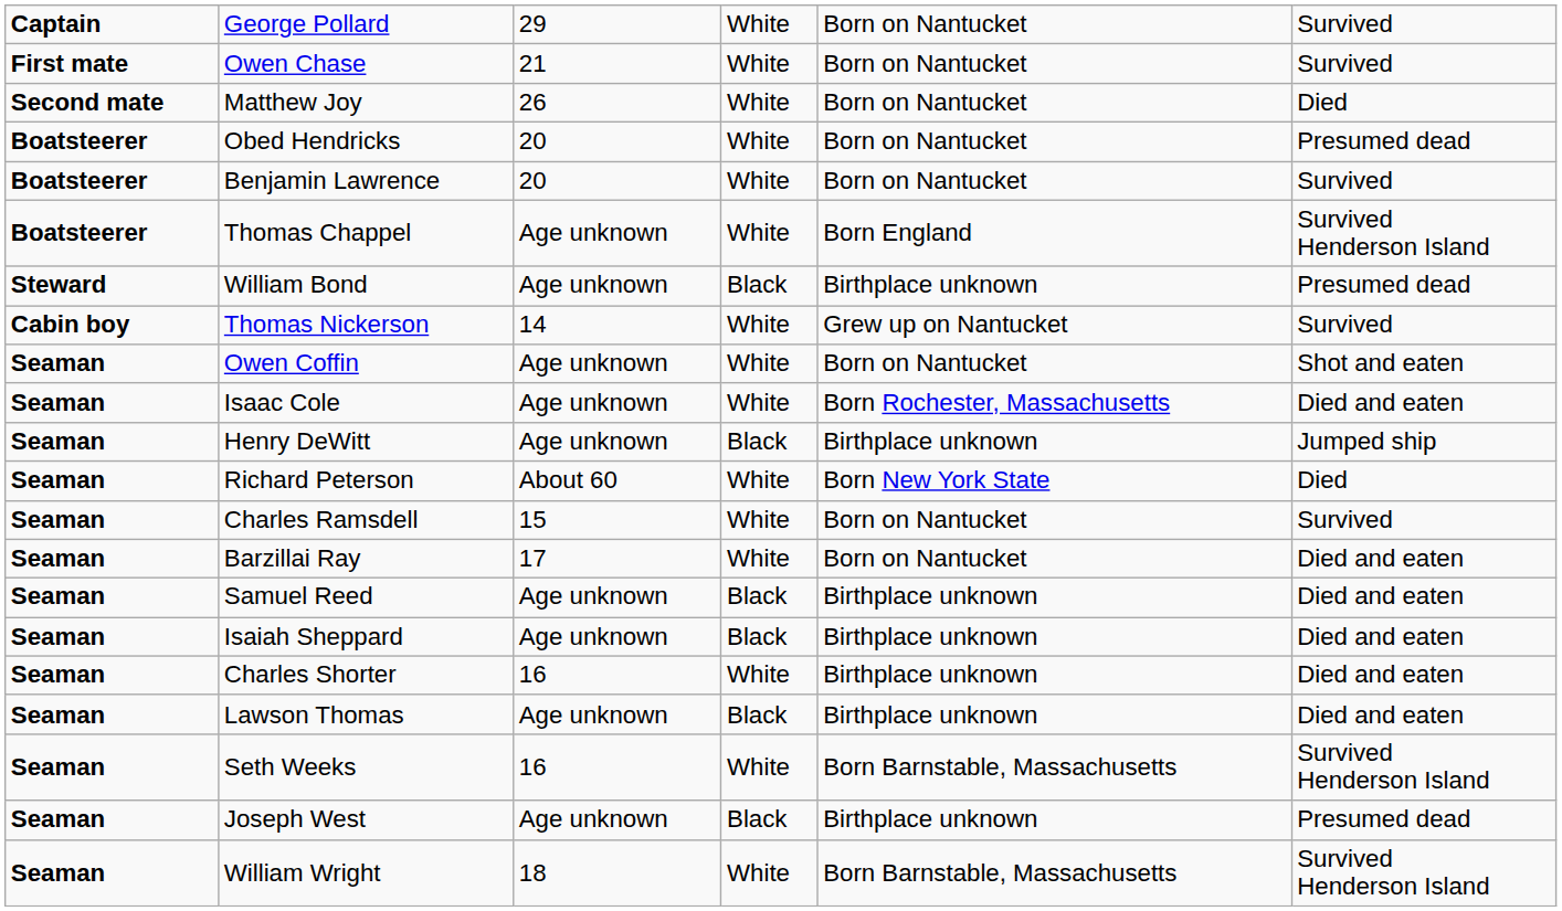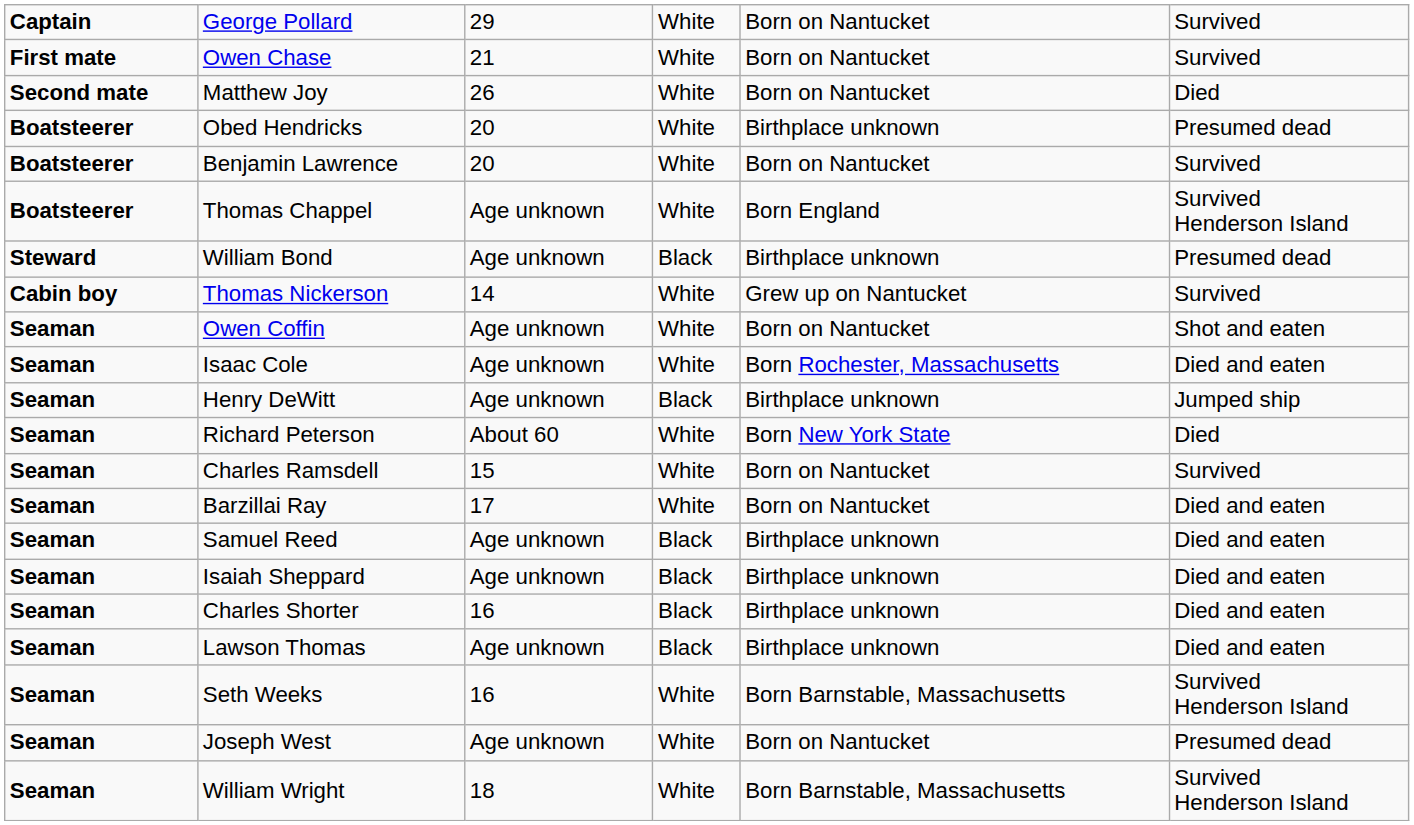Obed Hendricks | column 5: Born on Nantucket -> Birthplace unknown
Charles Shorter | column 4: White -> Black
Joseph West | column 4: Black -> White
Joseph West | column 5: Birthplace unknown -> Born on Nantucket
